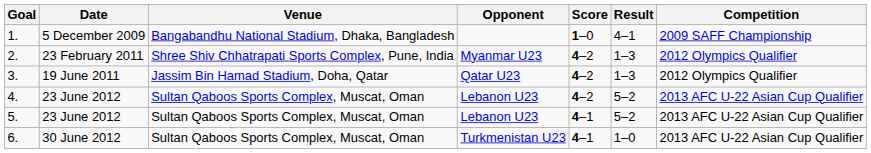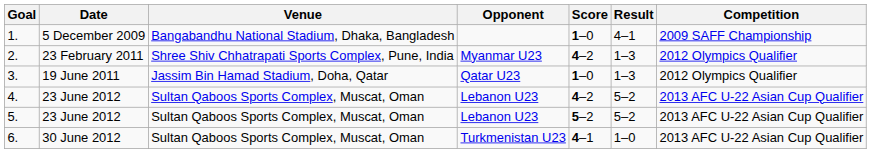3. | Score: 4–2 -> 1–0
5. | Score: 4–1 -> 5–2
